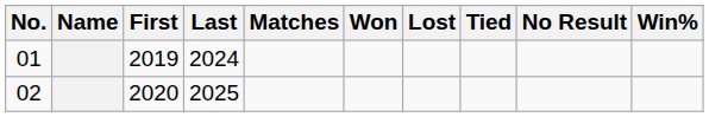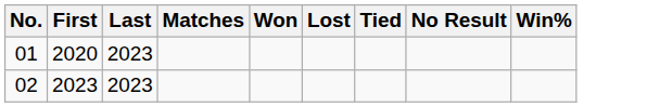- column: Name
01 | First: 2019 -> 2020
01 | Last: 2024 -> 2023
02 | First: 2020 -> 2023
02 | Last: 2025 -> 2023
